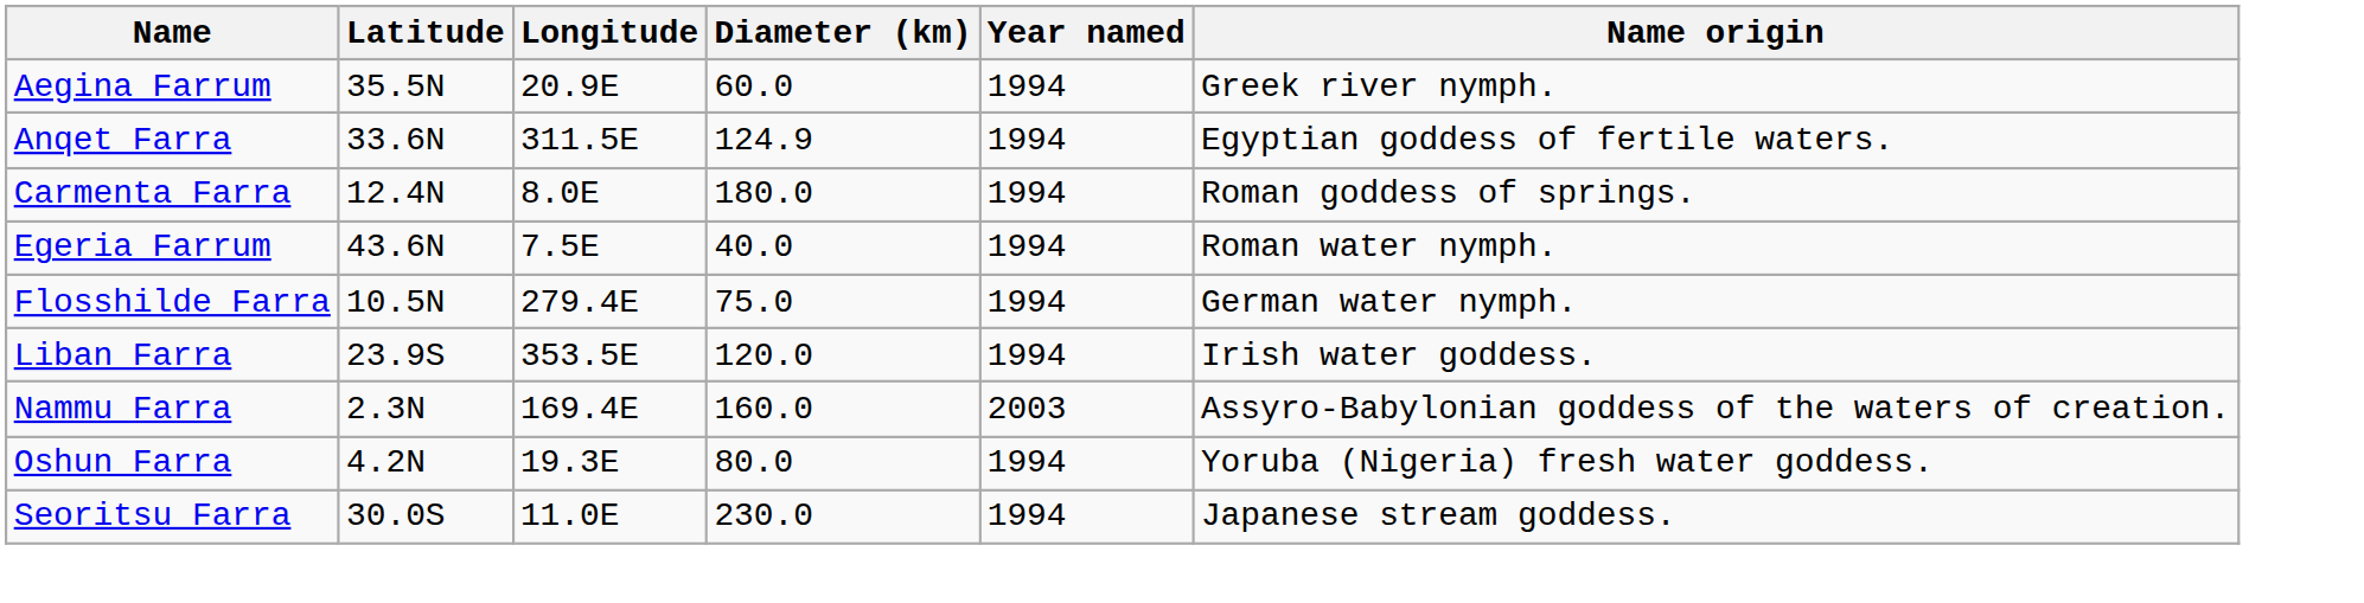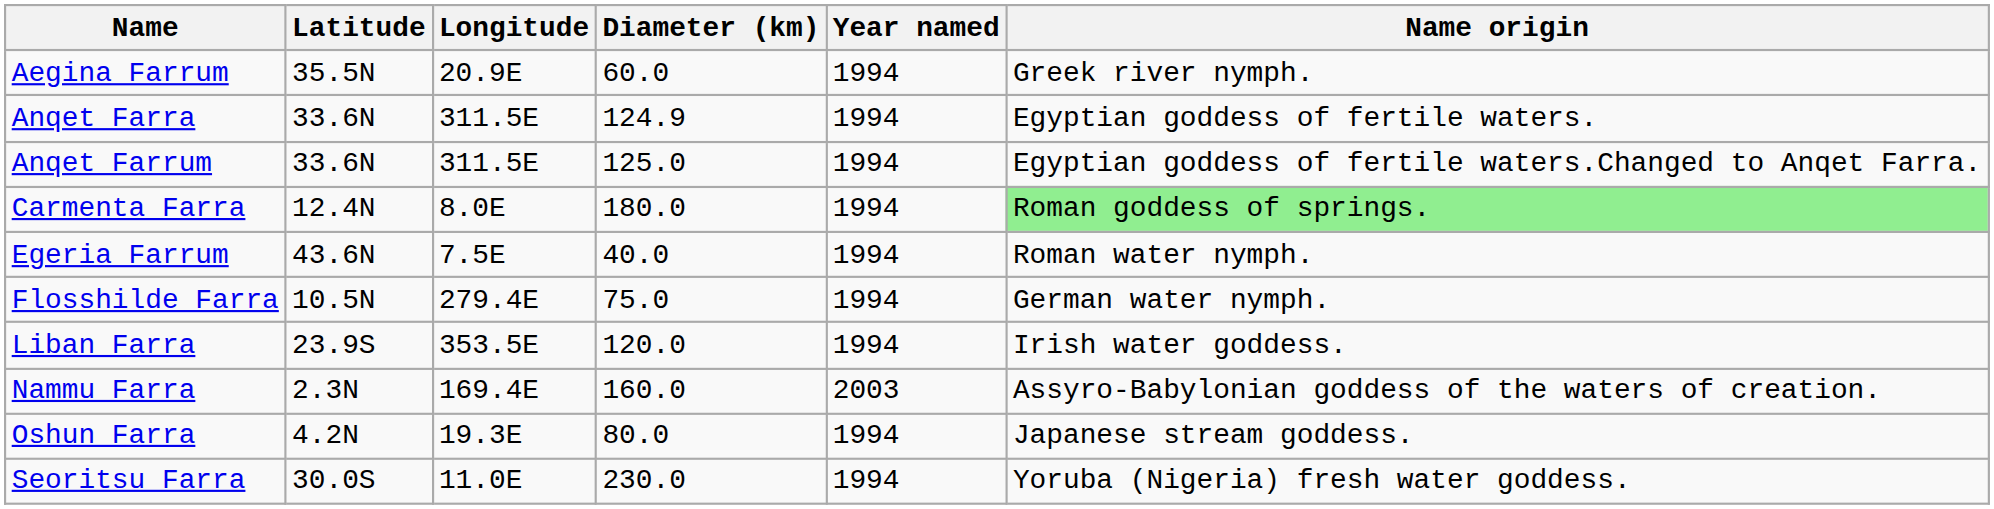+ row: Anqet Farrum | 33.6N | 311.5E | 125.0 | 1994 | Egyptian goddess of fertile waters.Changed to Anqet Farra.
Carmenta Farra | Name origin: no background -> lightgreen background
Oshun Farra | Name origin: Yoruba (Nigeria) fresh water goddess. -> Japanese stream goddess.
Seoritsu Farra | Name origin: Japanese stream goddess. -> Yoruba (Nigeria) fresh water goddess.
